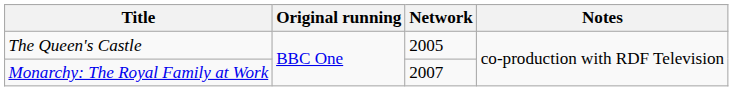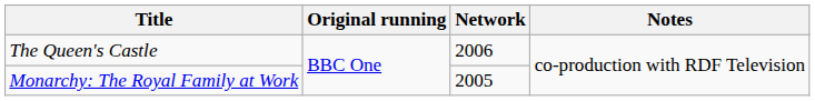The Queen's Castle | Network: 2005 -> 2006
Monarchy: The Royal Family at Work | Network: 2007 -> 2005
